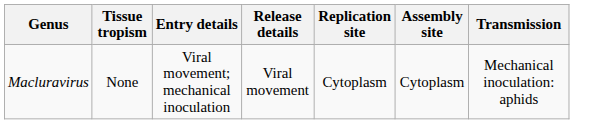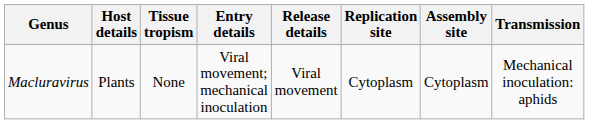+ column: Host details | Plants
